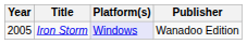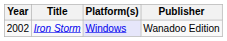Iron Storm | Year: 2005 -> 2002
